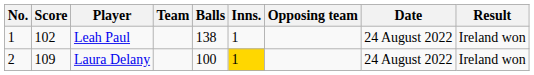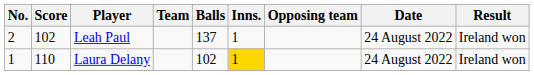Leah Paul | No.: 1 -> 2
Leah Paul | Balls: 138 -> 137
Laura Delany | No.: 2 -> 1
Laura Delany | Score: 109 -> 110
Laura Delany | Balls: 100 -> 102
